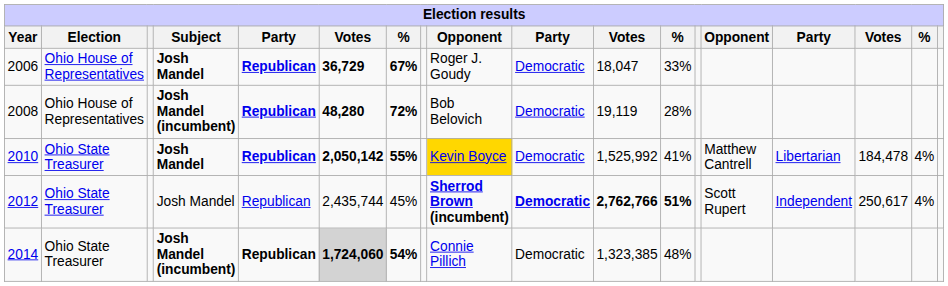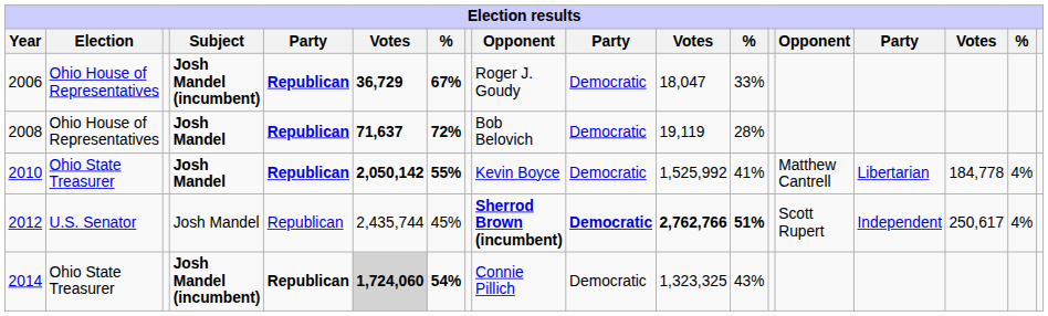2006 | Subject: Josh Mandel -> Josh Mandel (incumbent)
2008 | Subject: Josh Mandel (incumbent) -> Josh Mandel
2008 | column 6: 48,280 -> 71,637
2010 | column 9: gold background -> no background
2010 | column 16: 184,478 -> 184,778
2012 | Election: Ohio State Treasurer -> U.S. Senator
2014 | column 11: 1,323,385 -> 1,323,325
2014 | column 12: 48% -> 43%
